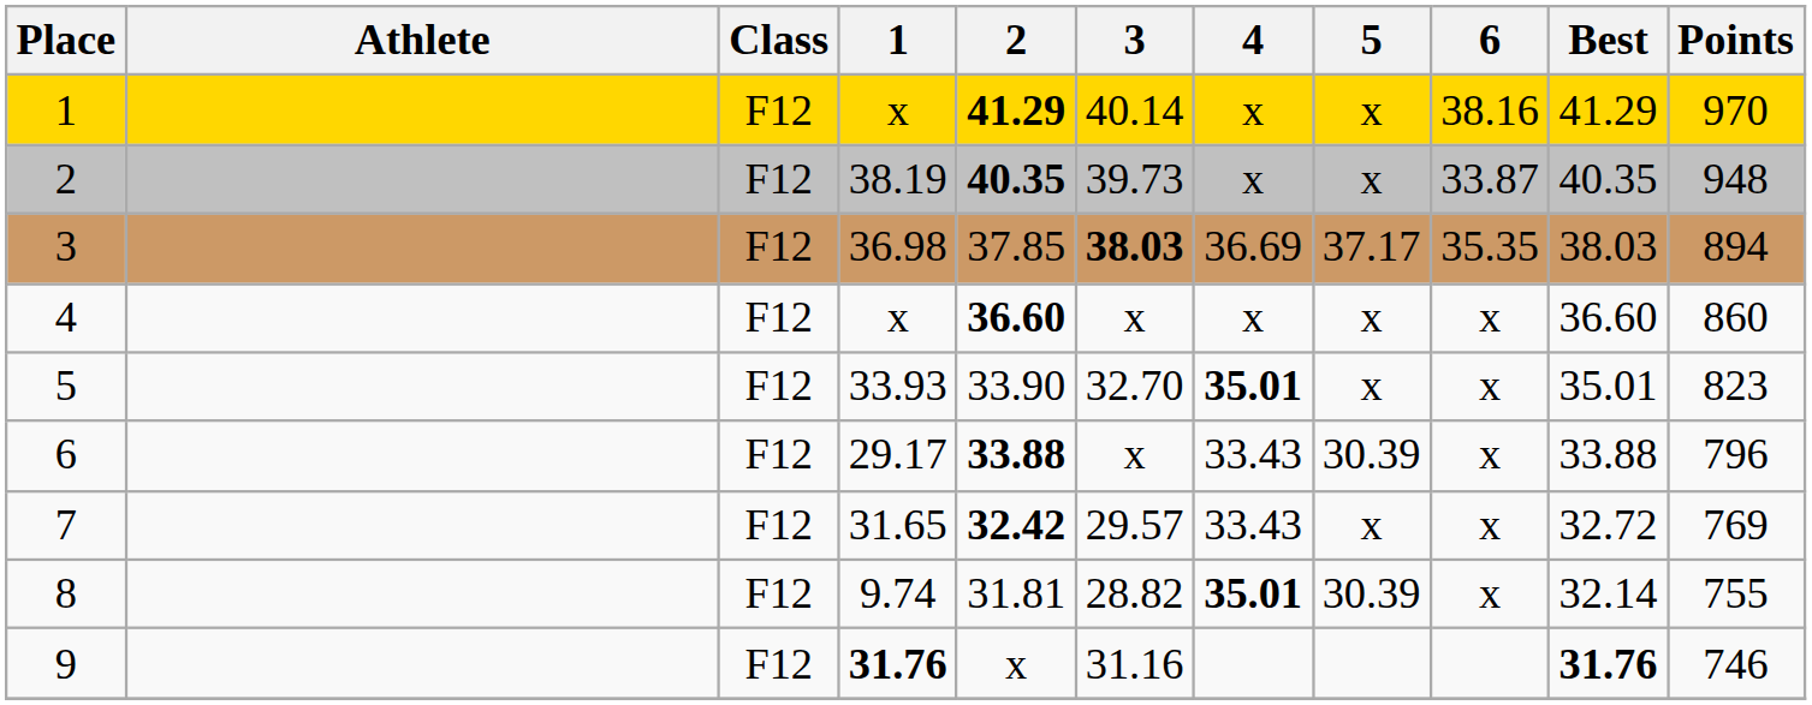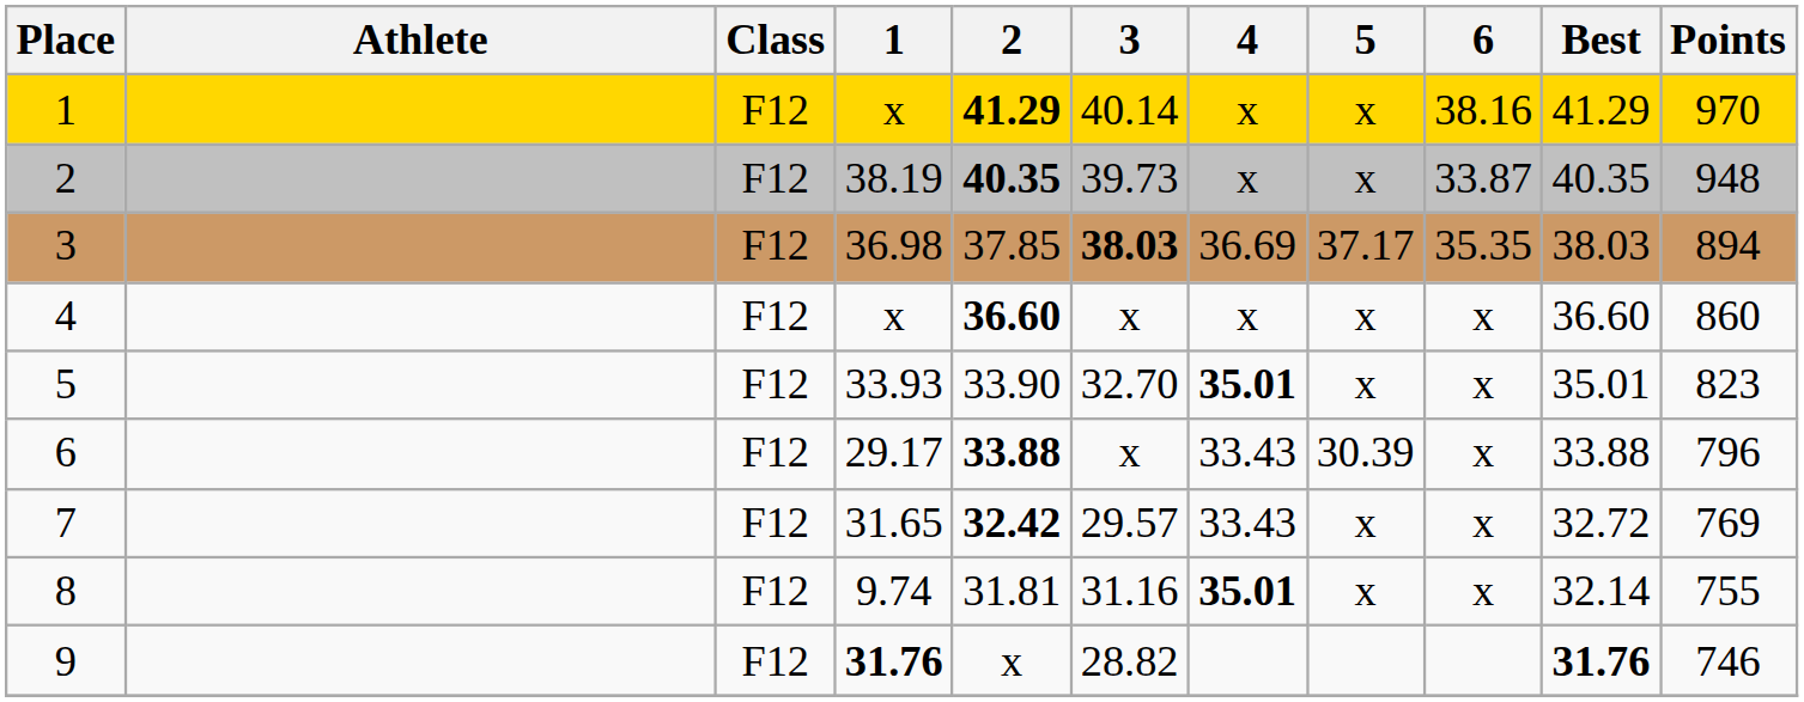8 | 3: 28.82 -> 31.16
8 | 5: 30.39 -> x
9 | 3: 31.16 -> 28.82
